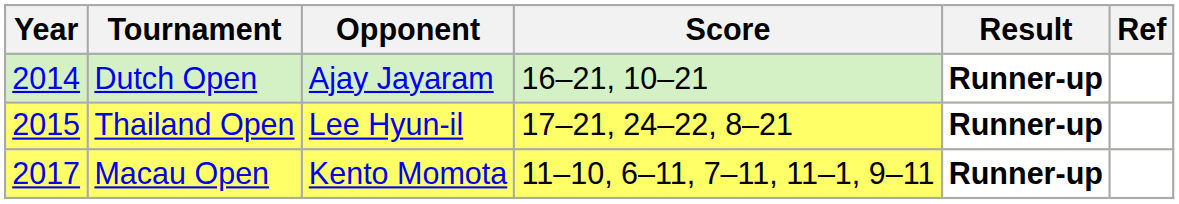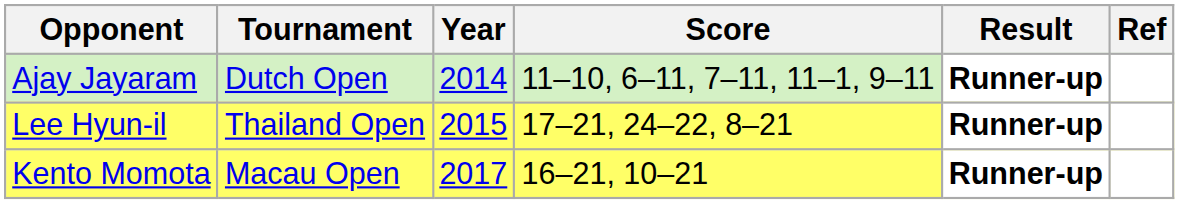columns swapped: Year <-> Opponent
Dutch Open | Score: 16–21, 10–21 -> 11–10, 6–11, 7–11, 11–1, 9–11
Macau Open | Score: 11–10, 6–11, 7–11, 11–1, 9–11 -> 16–21, 10–21
